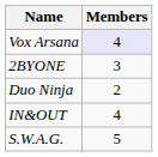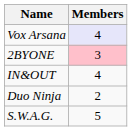2BYONE | Members: no background -> pink background
rows swapped: Duo Ninja <-> IN&OUT
